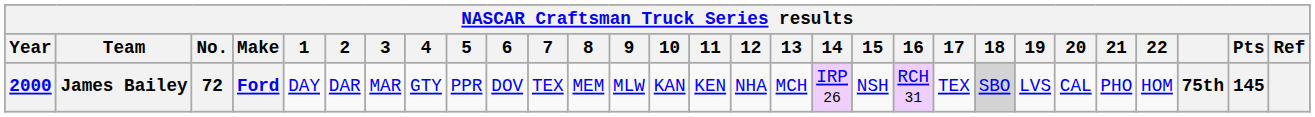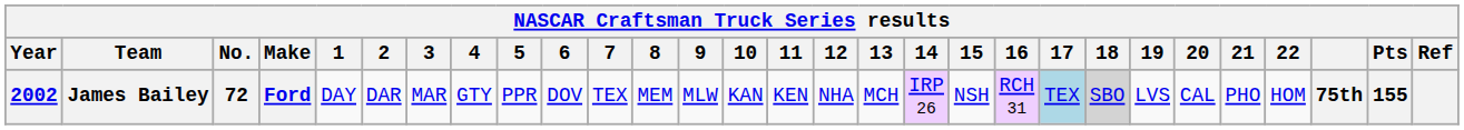James Bailey | Year: 2000 -> 2002
James Bailey | 17: no background -> lightblue background
James Bailey | Pts: 145 -> 155
